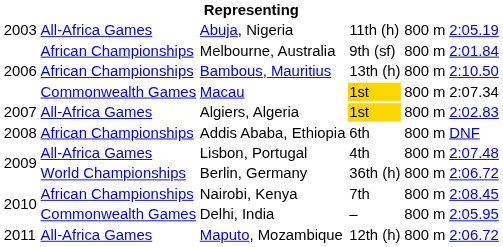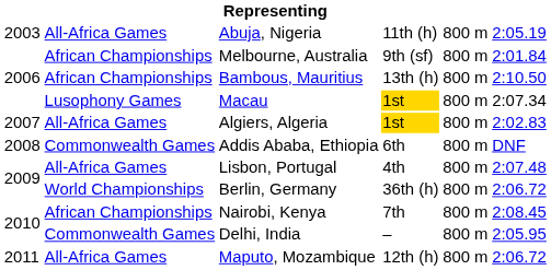Macau | column 2: Commonwealth Games -> Lusophony Games
Addis Ababa, Ethiopia | column 2: African Championships -> Commonwealth Games
